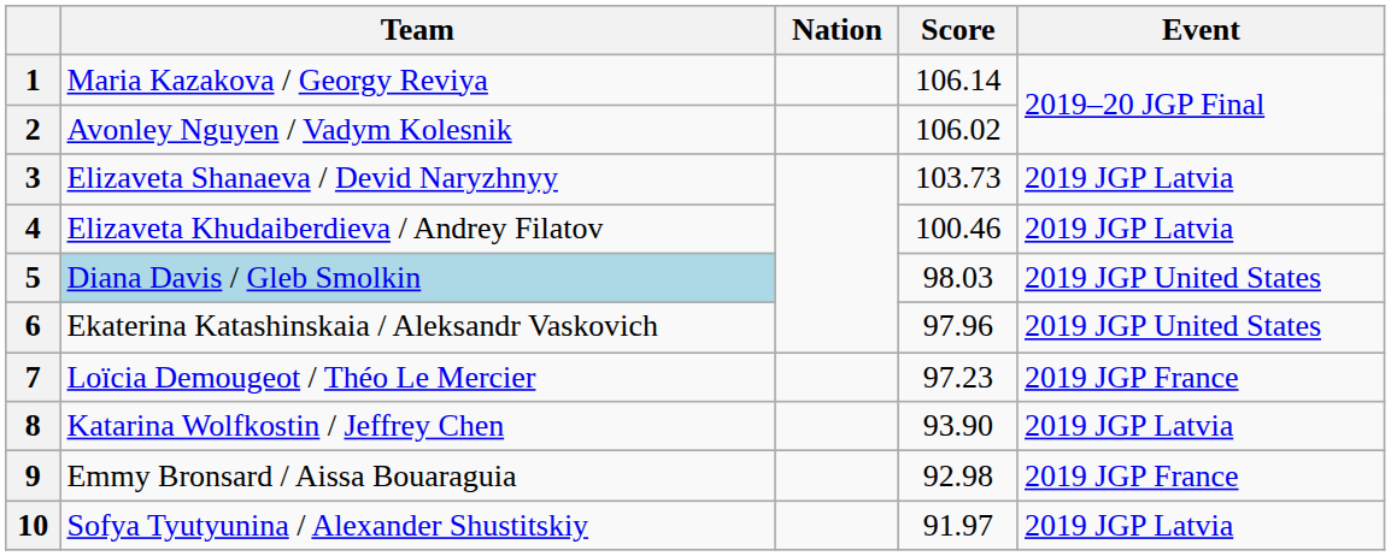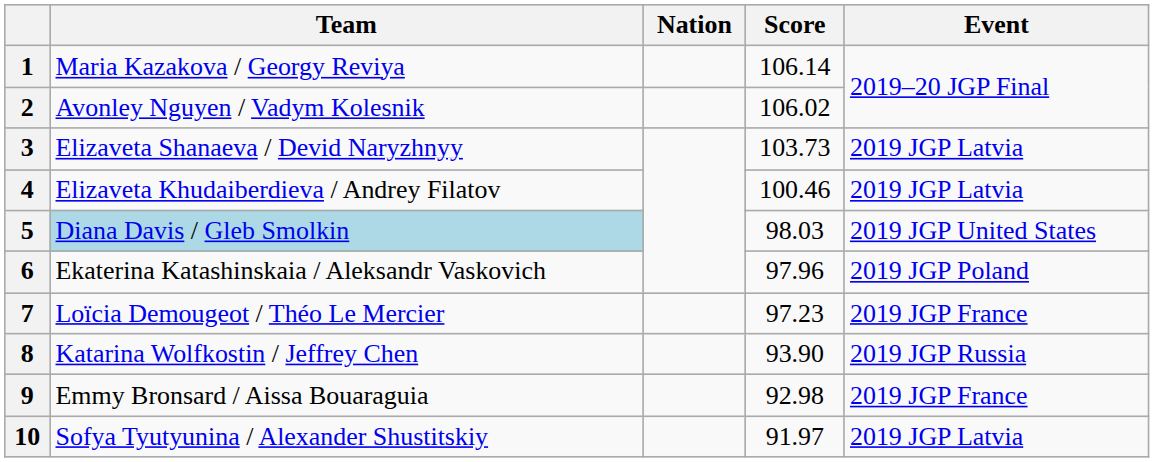6 | Event: 2019 JGP United States -> 2019 JGP Poland
8 | Event: 2019 JGP Latvia -> 2019 JGP Russia
